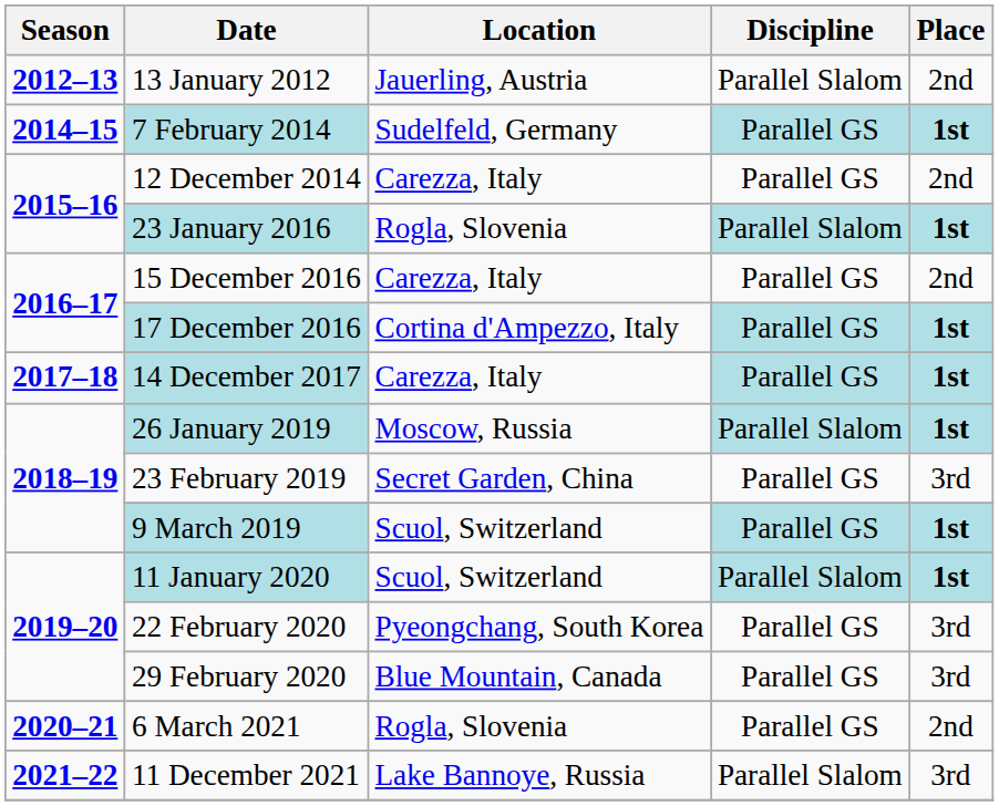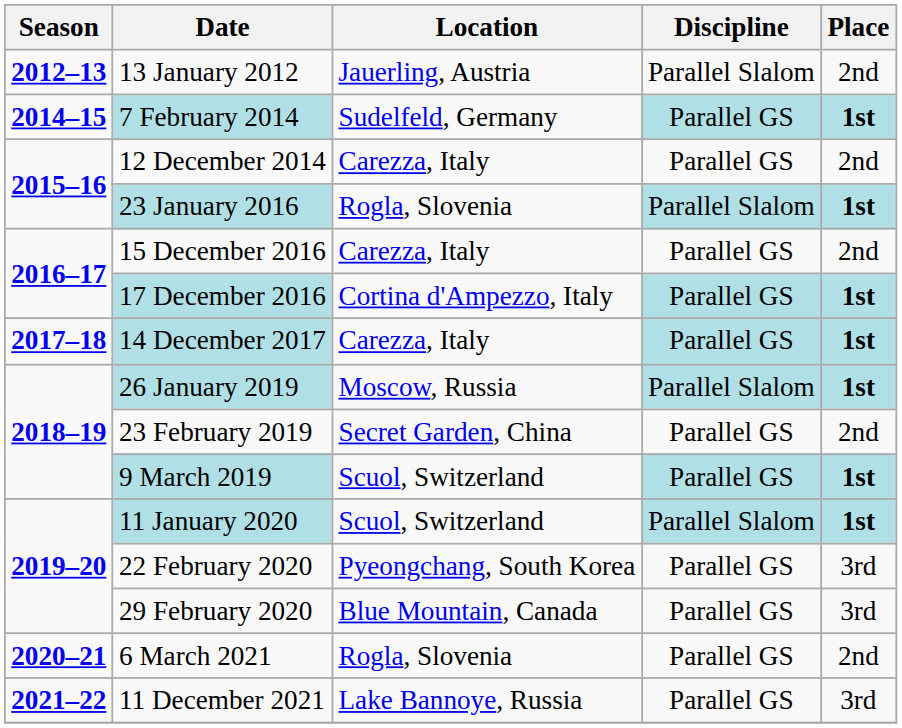23 February 2019 | Place: 3rd -> 2nd
11 December 2021 | Discipline: Parallel Slalom -> Parallel GS
